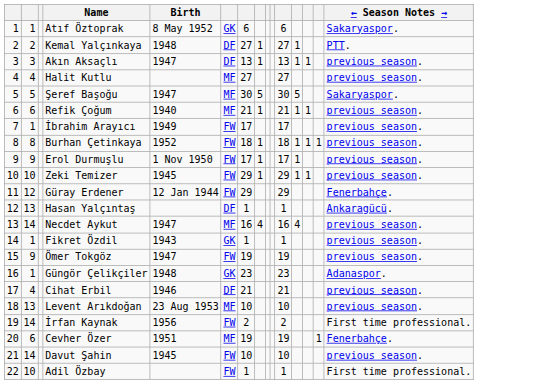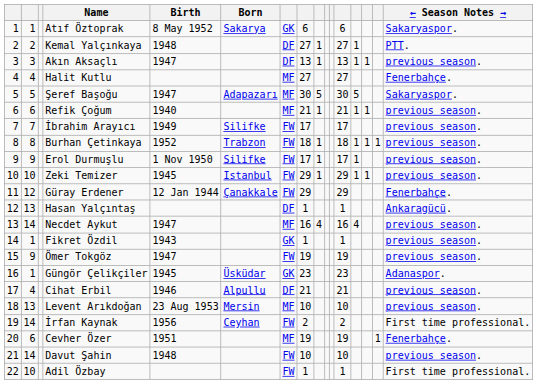+ column: Born | Sakarya | Adapazarı | Silifke | Trabzon | Silifke | Istanbul | Çanakkale | Üsküdar | Alpullu | Mersin | Ceyhan
Halit Kutlu | ← Season Notes →: previous season. -> Fenerbahçe.
İbrahim Arayıcı | column 2: 1 -> 7
Güngör Çelikçiler | Birth: 1948 -> 1945
Davut Şahin | Birth: 1945 -> 1948
